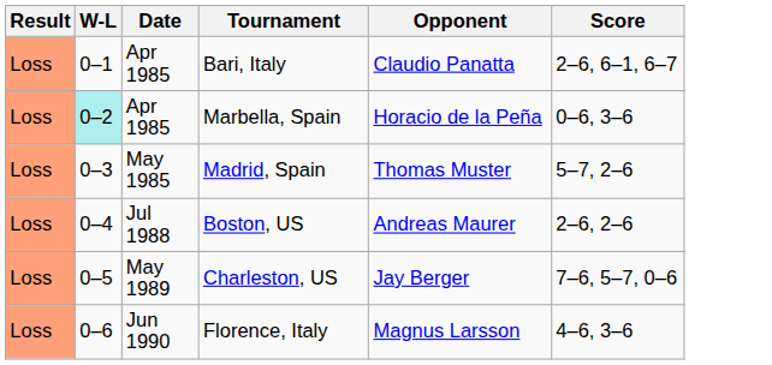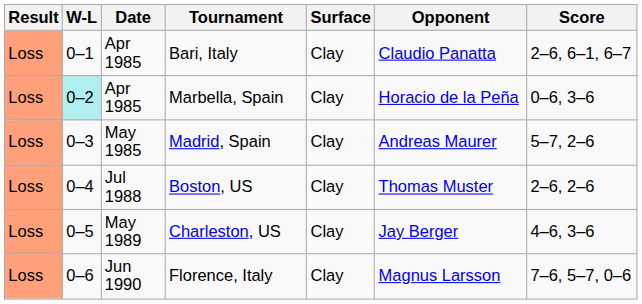+ column: Surface | Clay | Clay | Clay | Clay | Clay | Clay
Madrid, Spain | Opponent: Thomas Muster -> Andreas Maurer
Boston, US | Opponent: Andreas Maurer -> Thomas Muster
Charleston, US | Score: 7–6, 5–7, 0–6 -> 4–6, 3–6
Florence, Italy | Score: 4–6, 3–6 -> 7–6, 5–7, 0–6
